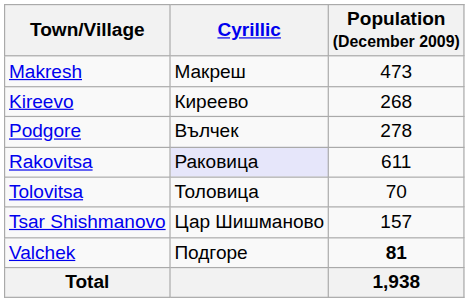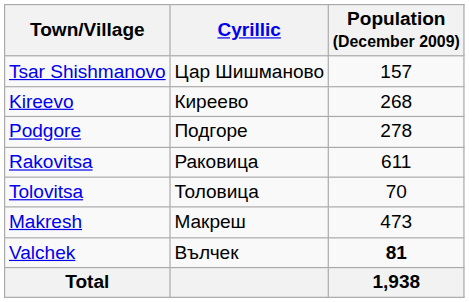rows swapped: Makresh <-> Tsar Shishmanovo
Podgore | Cyrillic: Вълчек -> Подгоре
Rakovitsa | Cyrillic: lavender background -> no background
Valchek | Cyrillic: Подгоре -> Вълчек
